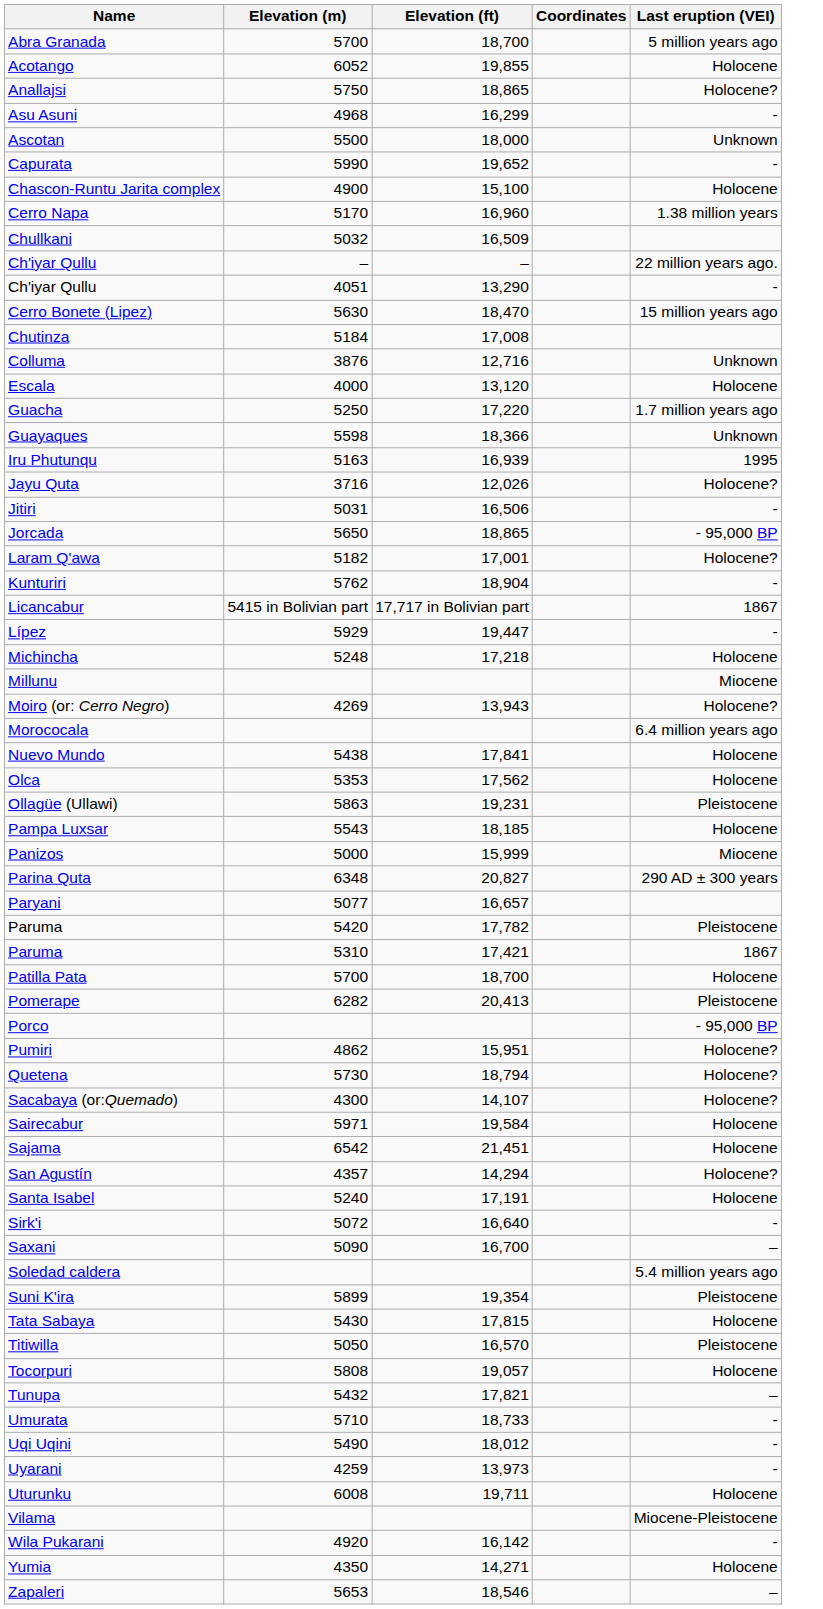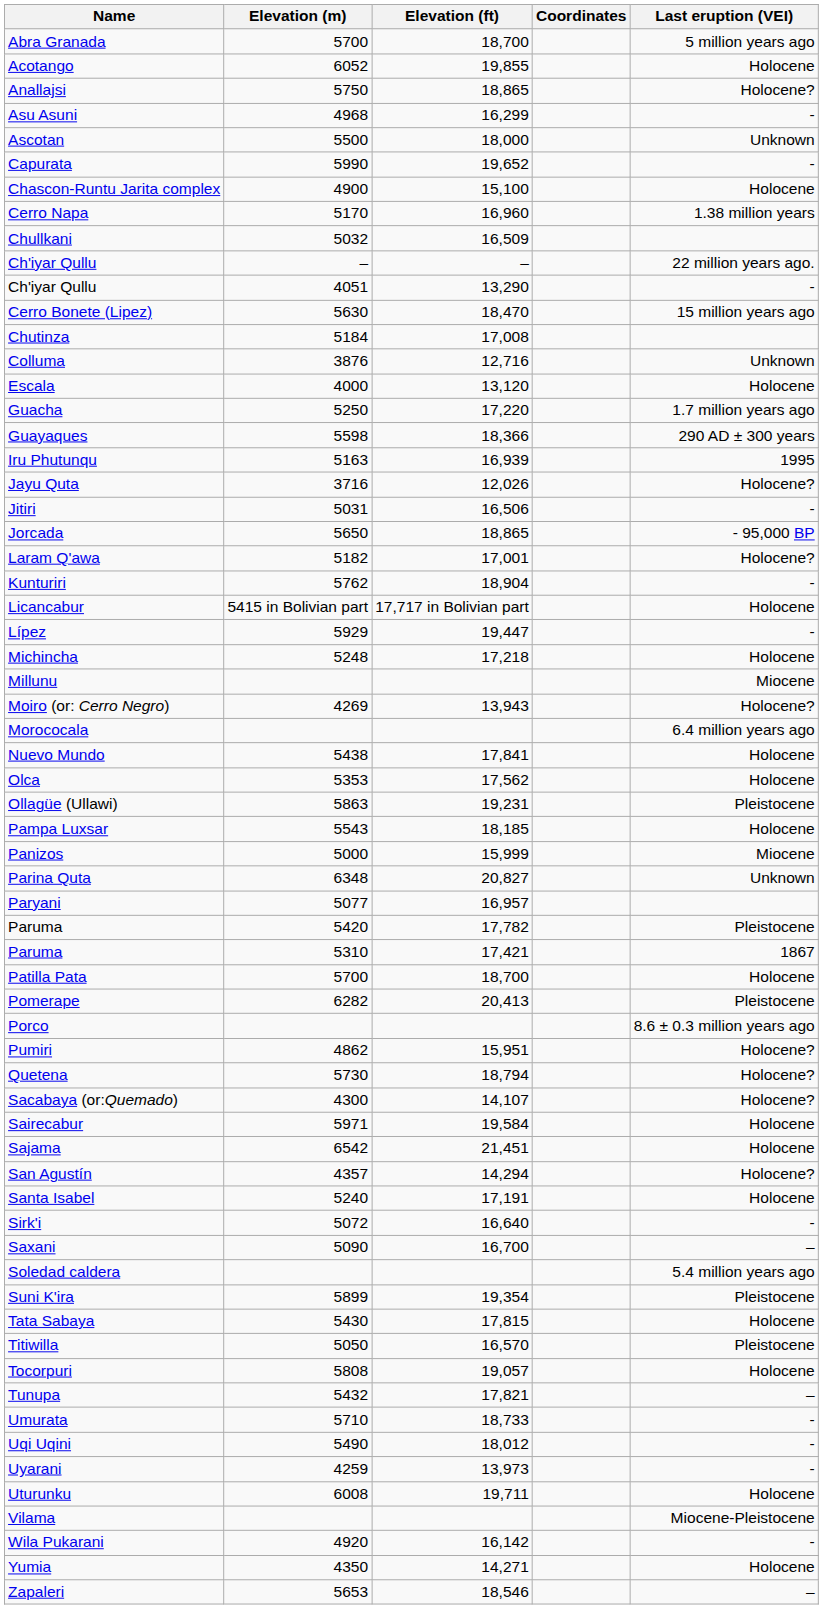Guayaques | Last eruption (VEI): Unknown -> 290 AD ± 300 years
Licancabur | Last eruption (VEI): 1867 -> Holocene
Parina Quta | Last eruption (VEI): 290 AD ± 300 years -> Unknown
Paryani | Elevation (ft): 16,657 -> 16,957
Porco | Last eruption (VEI): - 95,000 BP -> 8.6 ± 0.3 million years ago
